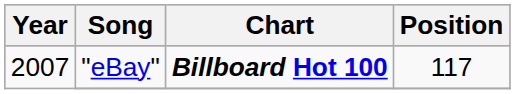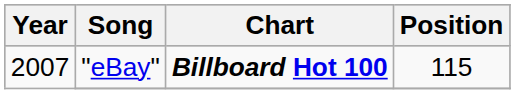"eBay" | Position: 117 -> 115
